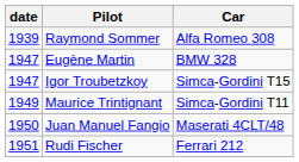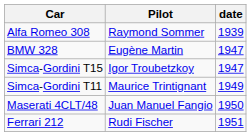columns swapped: date <-> Car
